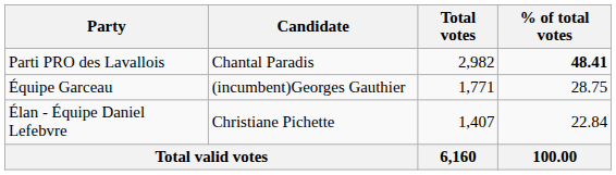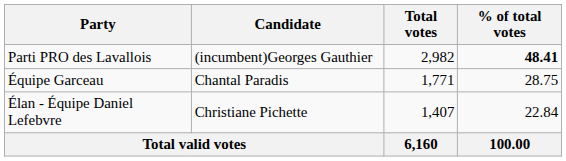Parti PRO des Lavallois | Candidate: Chantal Paradis -> (incumbent)Georges Gauthier
Équipe Garceau | Candidate: (incumbent)Georges Gauthier -> Chantal Paradis
